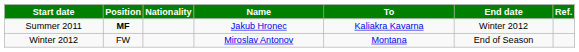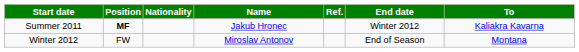columns swapped: To <-> Ref.
